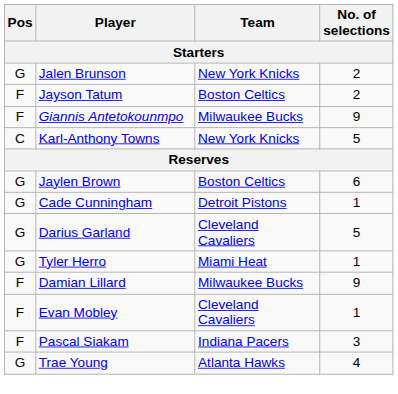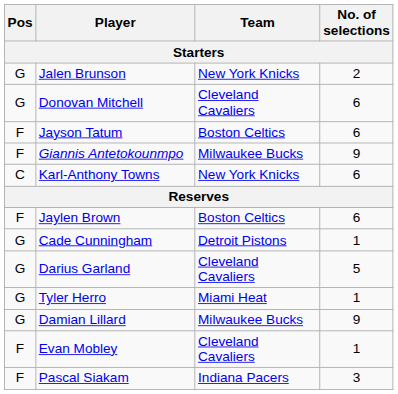+ row: G | Donovan Mitchell | Cleveland Cavaliers | 6
Jayson Tatum | No. of selections: 2 -> 6
Karl-Anthony Towns | No. of selections: 5 -> 6
Jaylen Brown | Pos: G -> F
Damian Lillard | Pos: F -> G
- row: G | Trae Young | Atlanta Hawks | 4
